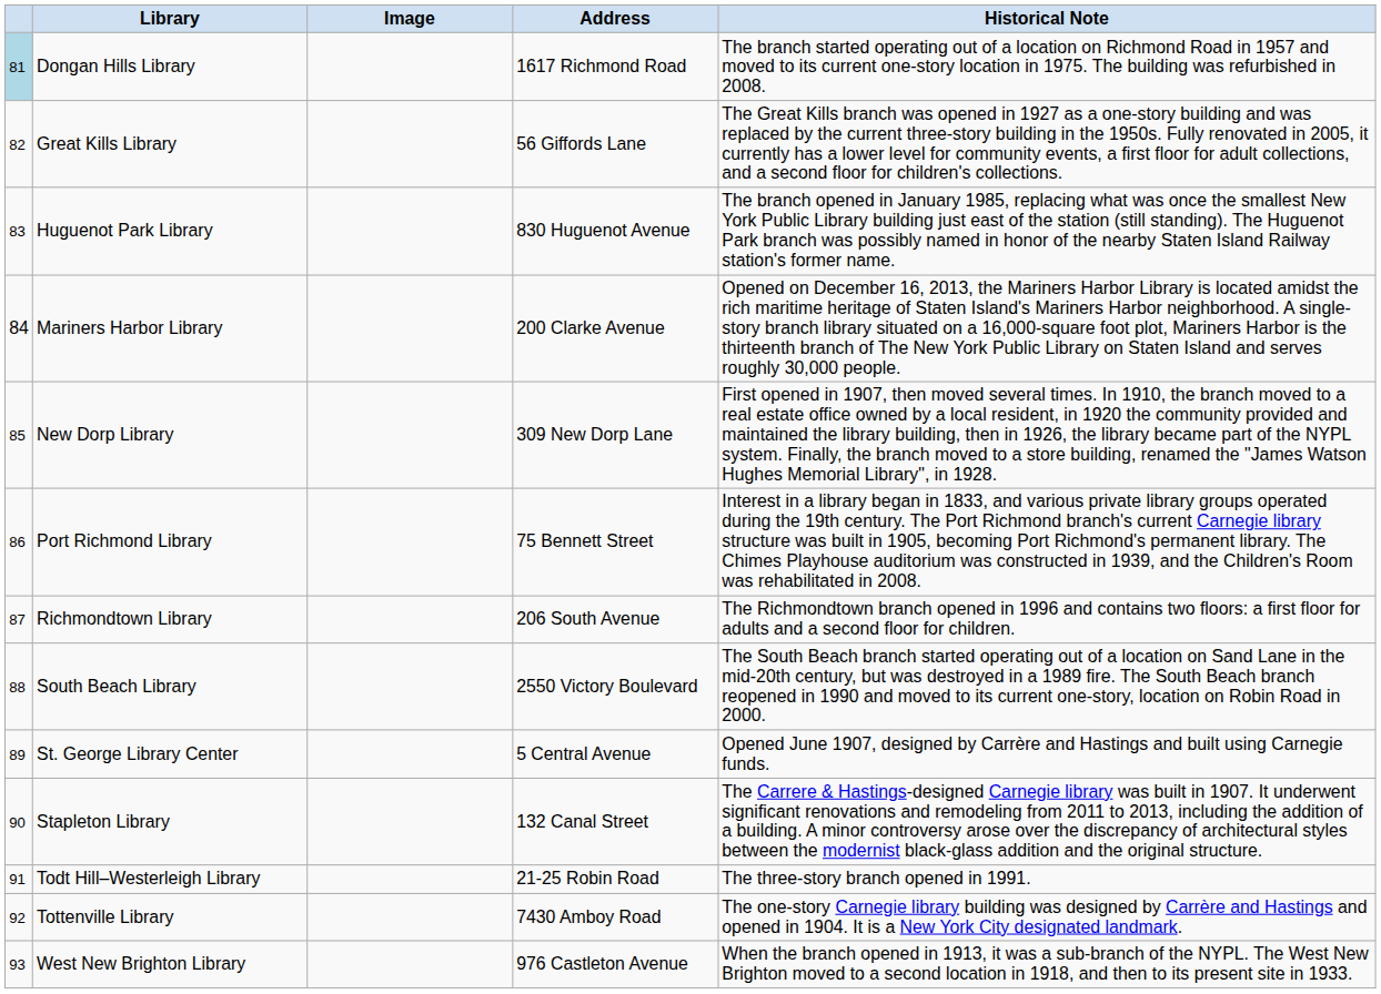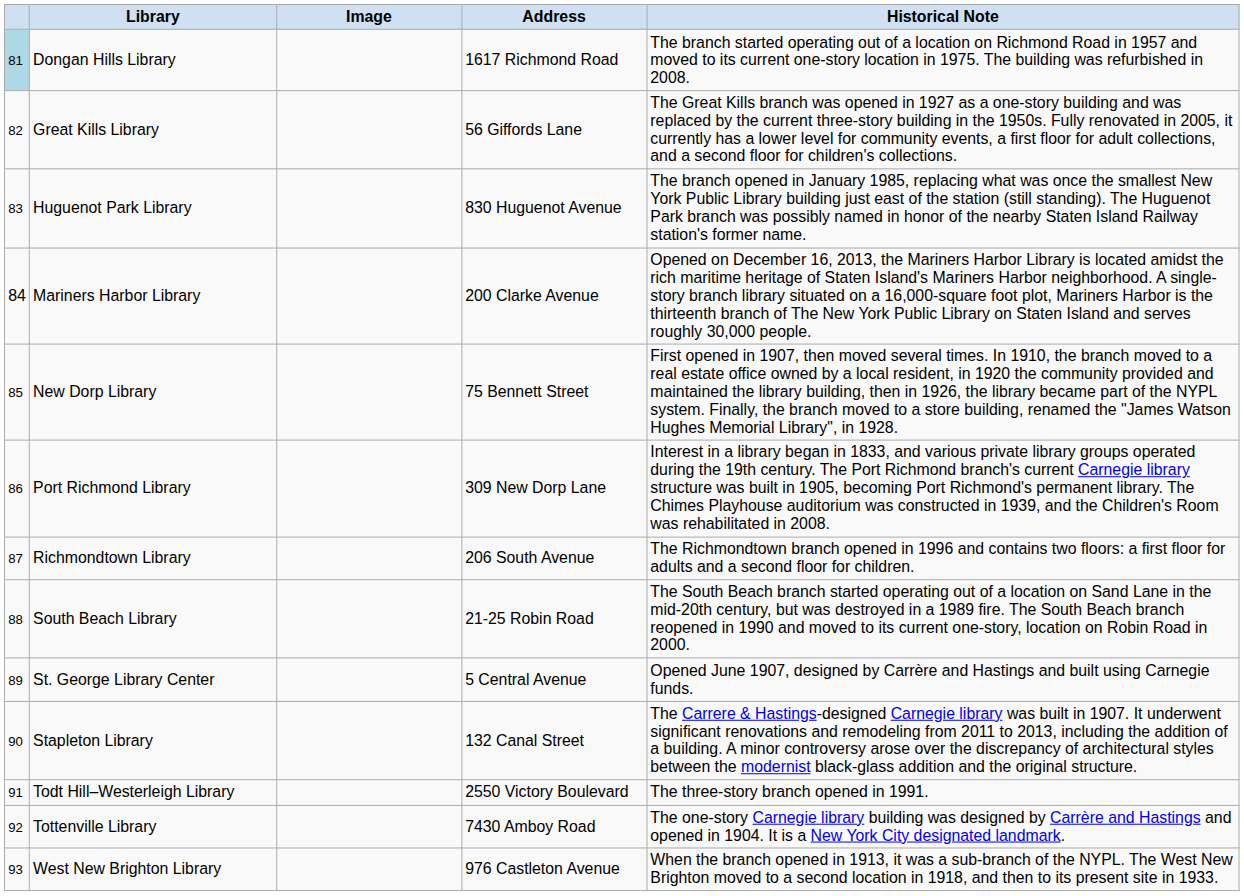New Dorp Library | Address: 309 New Dorp Lane -> 75 Bennett Street
Port Richmond Library | Address: 75 Bennett Street -> 309 New Dorp Lane
South Beach Library | Address: 2550 Victory Boulevard -> 21-25 Robin Road
Todt Hill–Westerleigh Library | Address: 21-25 Robin Road -> 2550 Victory Boulevard
